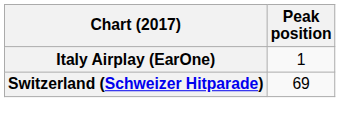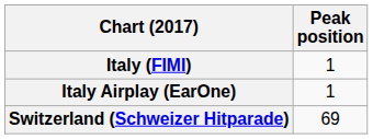+ row: Italy (FIMI) | 1
